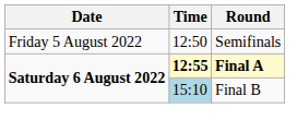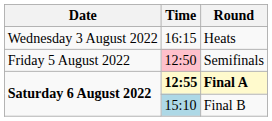+ row: Wednesday 3 August 2022 | 16:15 | Heats
Semifinals | Time: no background -> pink background
